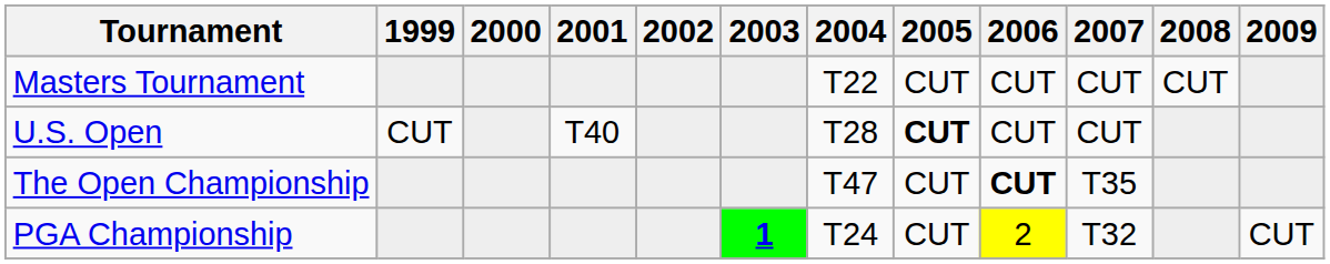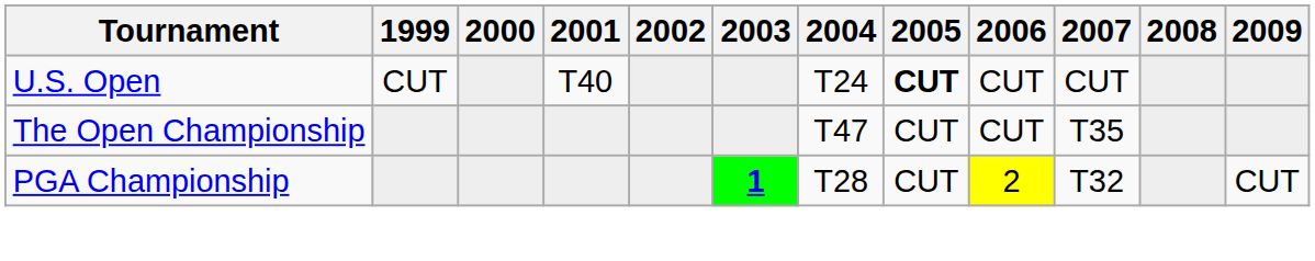- row: Masters Tournament | T22 | CUT | CUT | CUT | CUT
U.S. Open | 2004: T28 -> T24
The Open Championship | 2006: bold -> normal
PGA Championship | 2004: T24 -> T28
